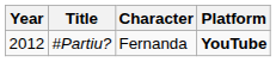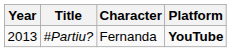#Partiu? | Year: 2012 -> 2013
